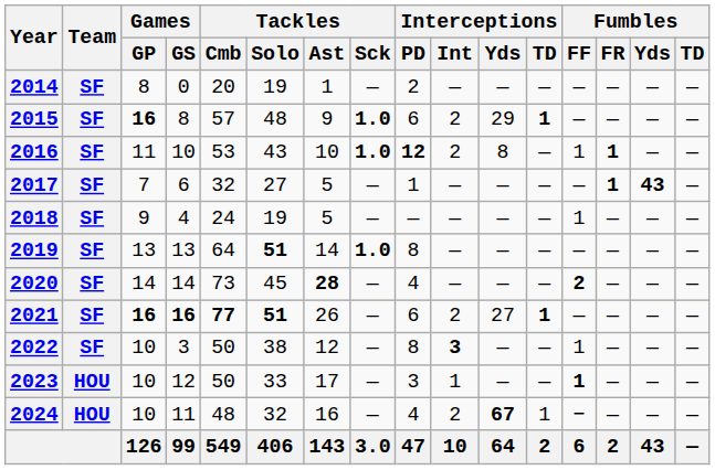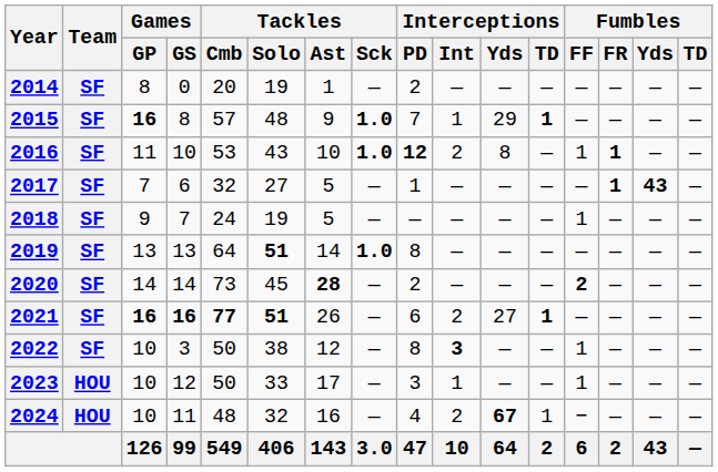2015 | Interceptions / PD: 6 -> 7
2015 | Interceptions / Int: 2 -> 1
2018 | Games / GS: 4 -> 7
2020 | Interceptions / PD: 4 -> 2
2023 | Fumbles / FF: bold -> normal
